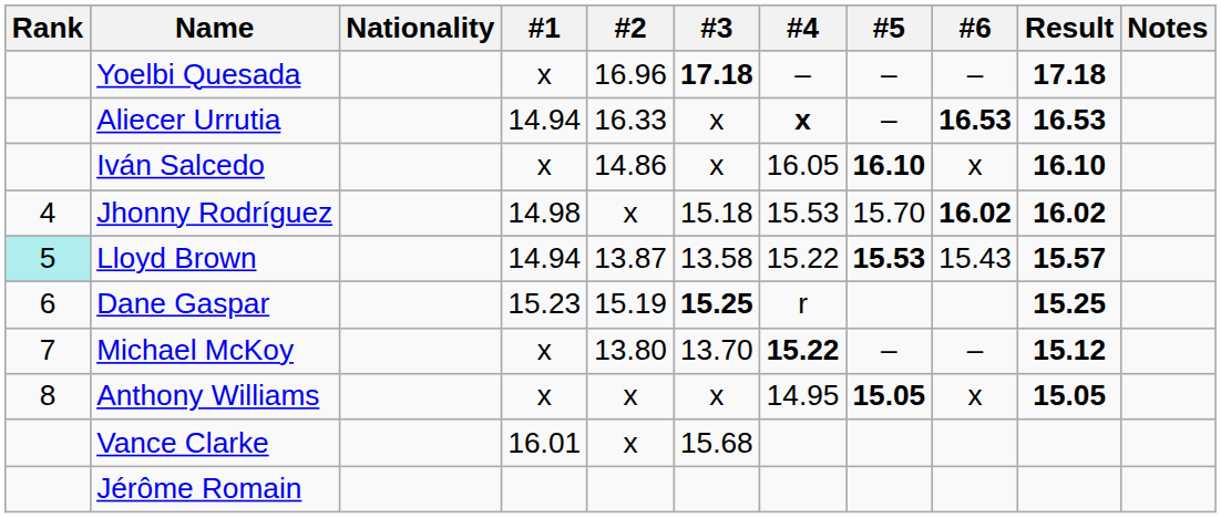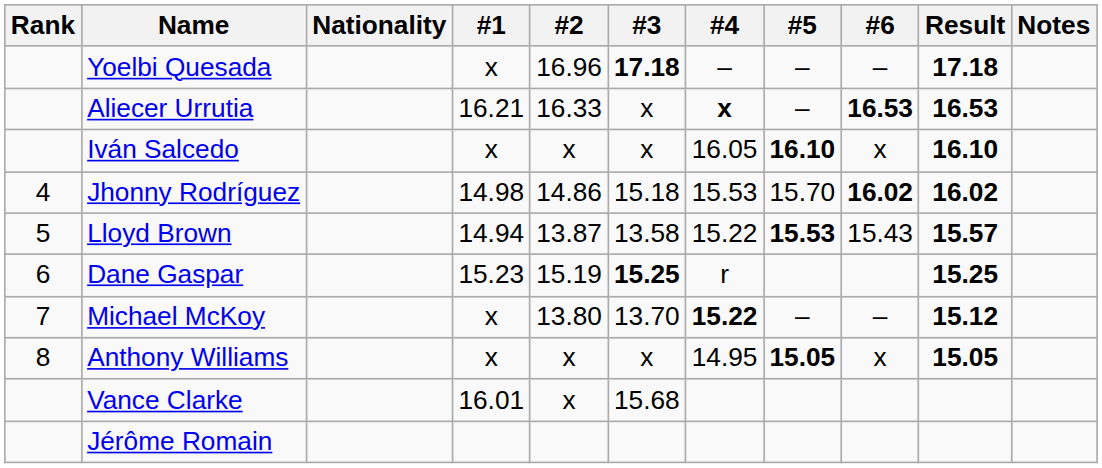Aliecer Urrutia | #1: 14.94 -> 16.21
Iván Salcedo | #2: 14.86 -> x
Jhonny Rodríguez | #2: x -> 14.86
Lloyd Brown | Rank: paleturquoise background -> no background
